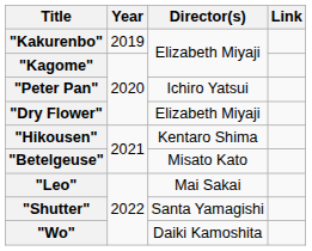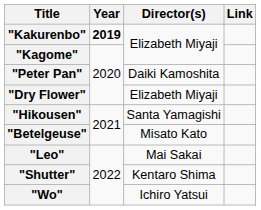"Kakurenbo" | Year: normal -> bold
"Peter Pan" | Director(s): Ichiro Yatsui -> Daiki Kamoshita
"Hikousen" | Director(s): Kentaro Shima -> Santa Yamagishi
"Shutter" | Director(s): Santa Yamagishi -> Kentaro Shima
"Wo" | Director(s): Daiki Kamoshita -> Ichiro Yatsui
